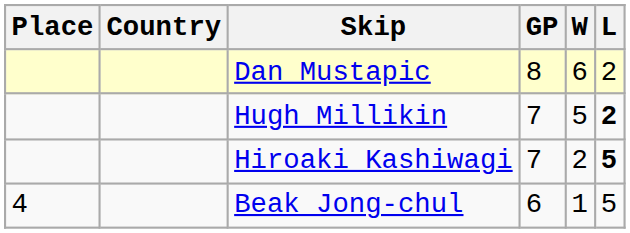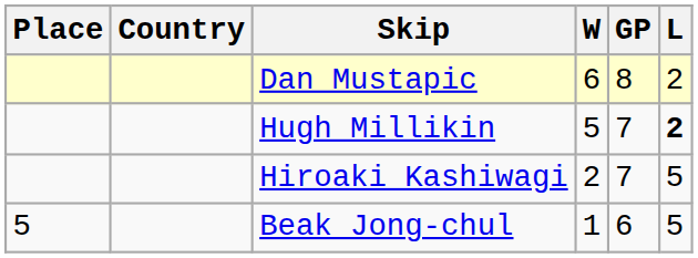columns swapped: GP <-> W
Hiroaki Kashiwagi | L: bold -> normal
Beak Jong-chul | Place: 4 -> 5
